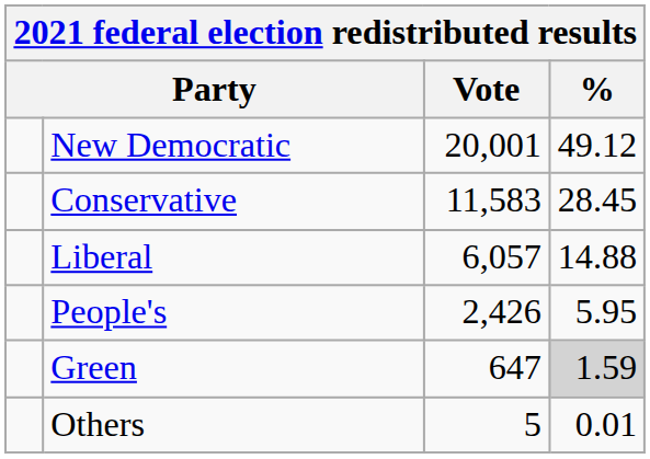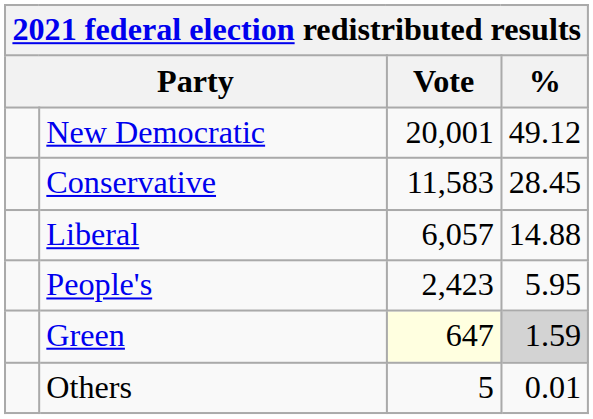People's | Vote: 2,426 -> 2,423
Green | Vote: no background -> lightyellow background
